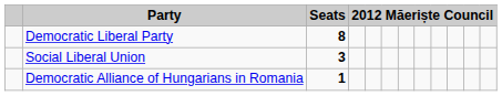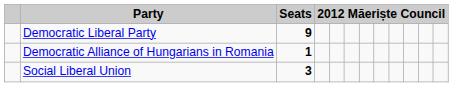Democratic Liberal Party | Seats: 8 -> 9
rows swapped: Social Liberal Union <-> Democratic Alliance of Hungarians in Romania
